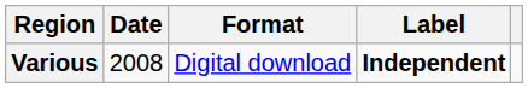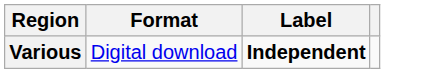- column: Date | 2008
